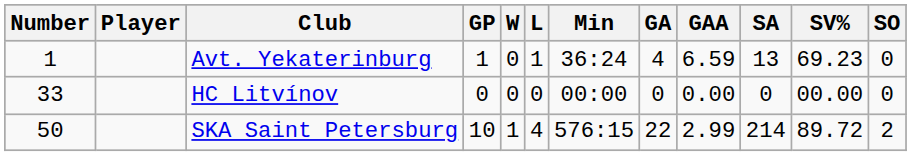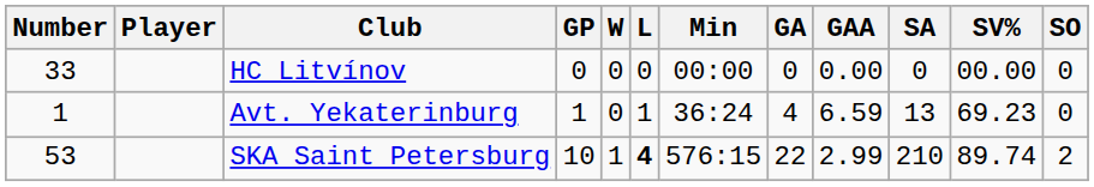rows swapped: Avt. Yekaterinburg <-> HC Litvínov
SKA Saint Petersburg | Number: 50 -> 53
SKA Saint Petersburg | L: normal -> bold
SKA Saint Petersburg | SA: 214 -> 210
SKA Saint Petersburg | SV%: 89.72 -> 89.74
